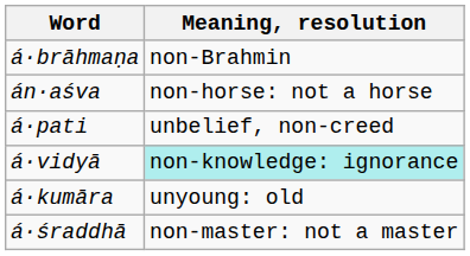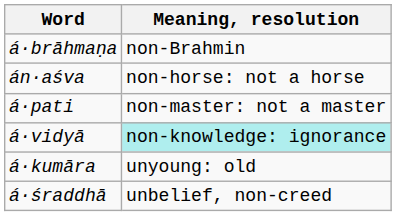á·pati | Meaning, resolution: unbelief, non-creed -> non-master: not a master
á·śraddhā | Meaning, resolution: non-master: not a master -> unbelief, non-creed
